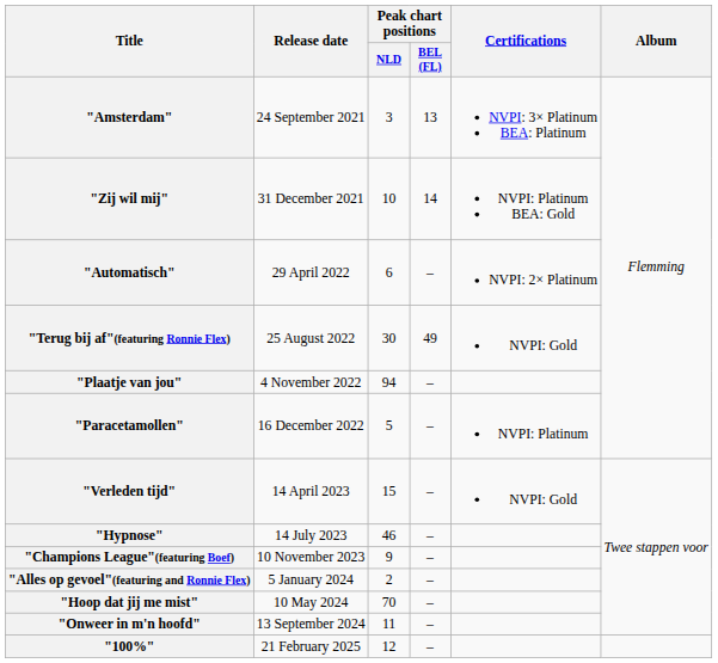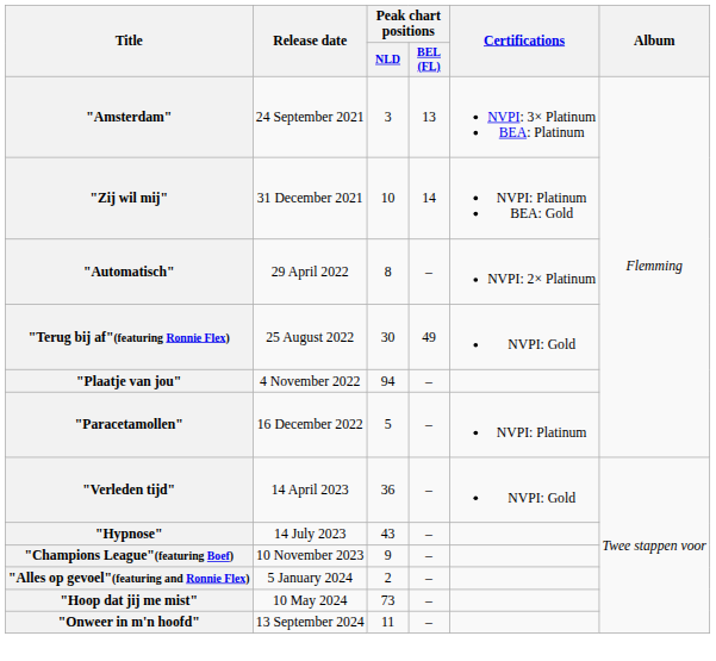"Automatisch" | Peak chart positions / NLD: 6 -> 8
"Verleden tijd" | Peak chart positions / NLD: 15 -> 36
"Hypnose" | Peak chart positions / NLD: 46 -> 43
"Hoop dat jij me mist" | Peak chart positions / NLD: 70 -> 73
- row: "100%" | 21 February 2025 | 12 | –
